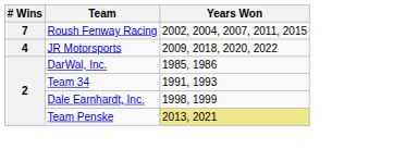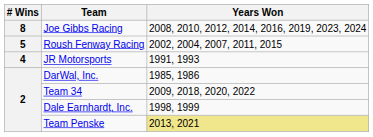+ row: 8 | Joe Gibbs Racing | 2008, 2010, 2012, 2014, 2016, 2019, 2023, 2024
Roush Fenway Racing | # Wins: 7 -> 5
JR Motorsports | Years Won: 2009, 2018, 2020, 2022 -> 1991, 1993
Team 34 | Years Won: 1991, 1993 -> 2009, 2018, 2020, 2022
